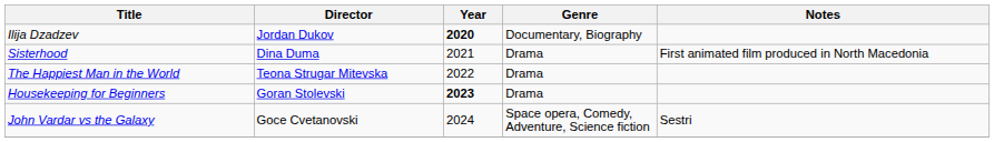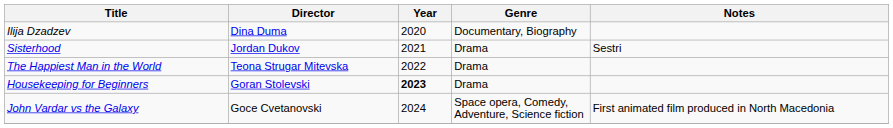Ilija Dzadzev | Director: Jordan Dukov -> Dina Duma
Ilija Dzadzev | Year: bold -> normal
Sisterhood | Director: Dina Duma -> Jordan Dukov
Sisterhood | Notes: First animated film produced in North Macedonia -> Sestri
John Vardar vs the Galaxy | Notes: Sestri -> First animated film produced in North Macedonia
